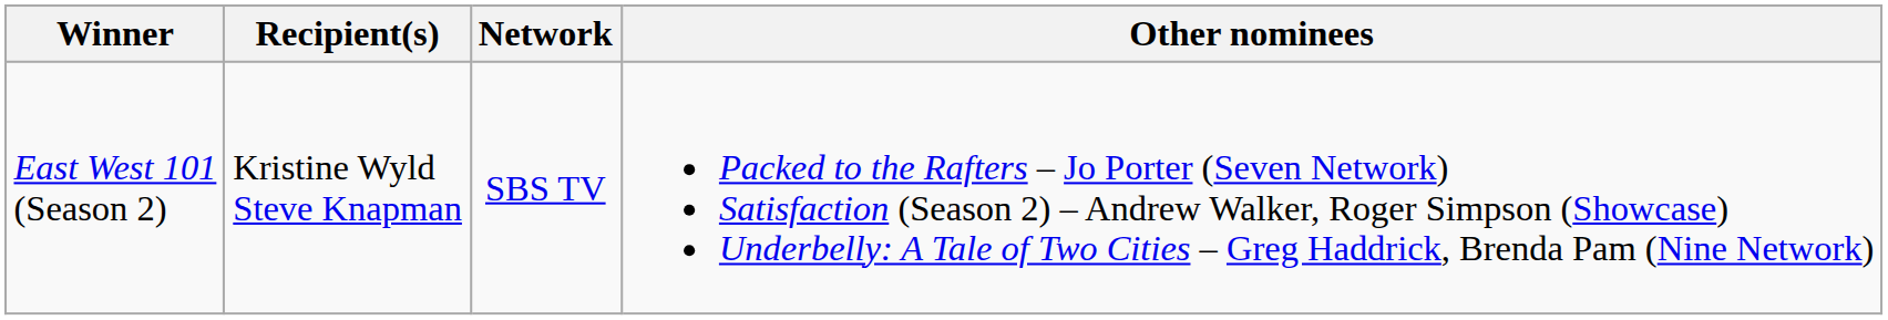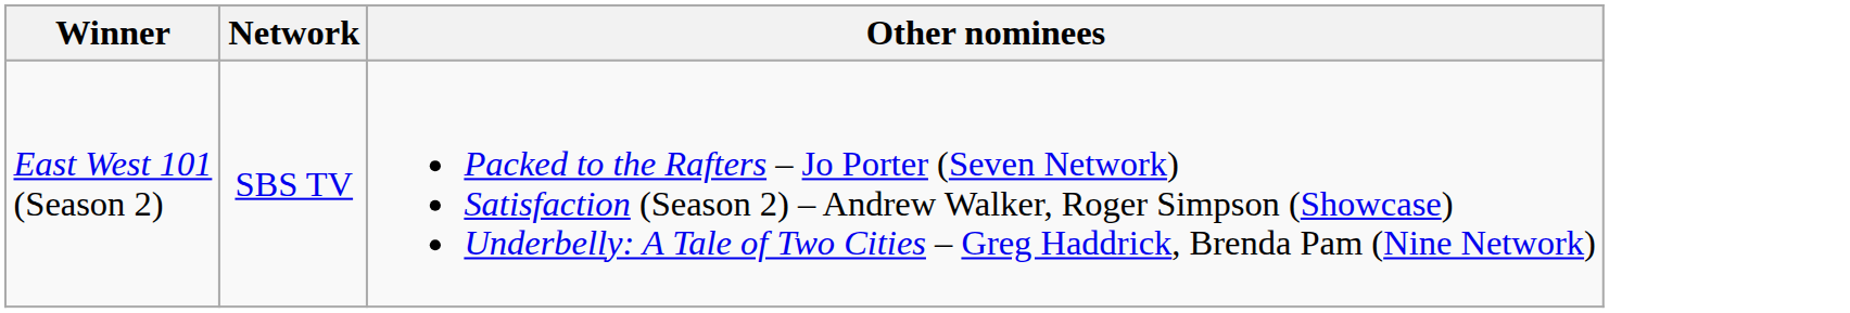- column: Recipient(s) | Kristine Wyld Steve Knapman
